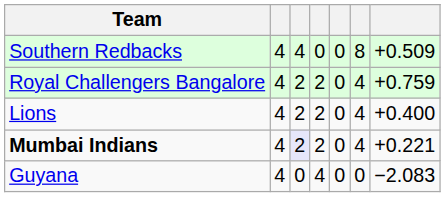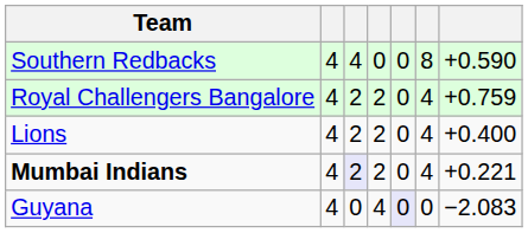Southern Redbacks | column 7: +0.509 -> +0.590
Guyana | column 5: no background -> lavender background
